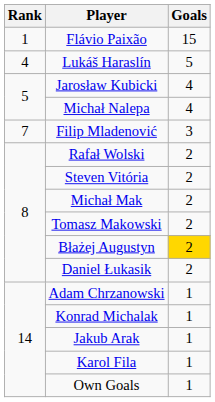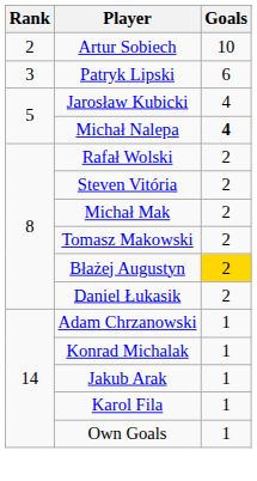- row: 1 | Flávio Paixão | 15
+ row: 2 | Artur Sobiech | 10
+ row: 3 | Patryk Lipski | 6
- row: 4 | Lukáš Haraslín | 5
Michał Nalepa | Goals: normal -> bold
- row: 7 | Filip Mladenović | 3
